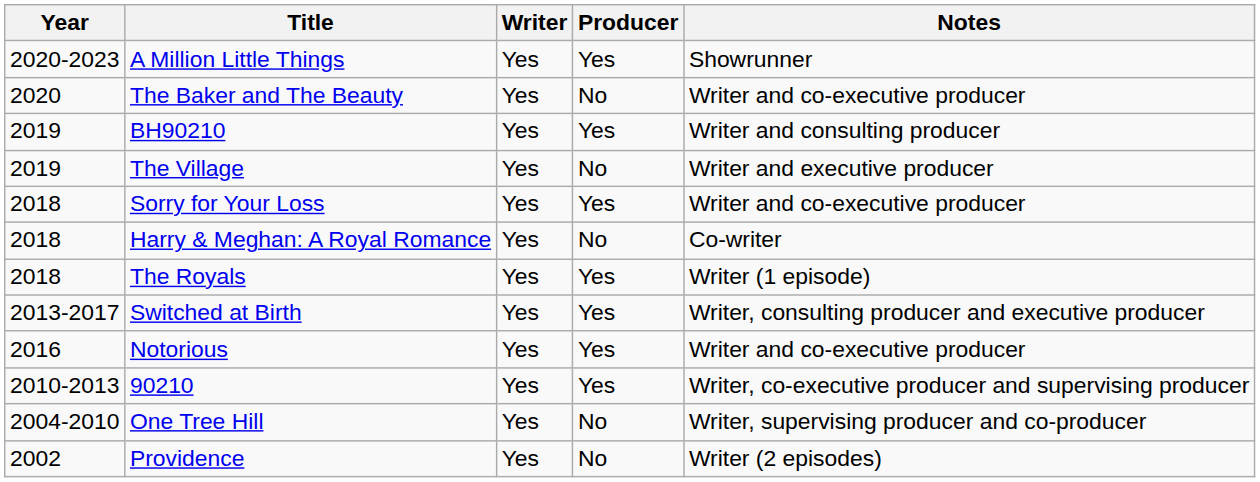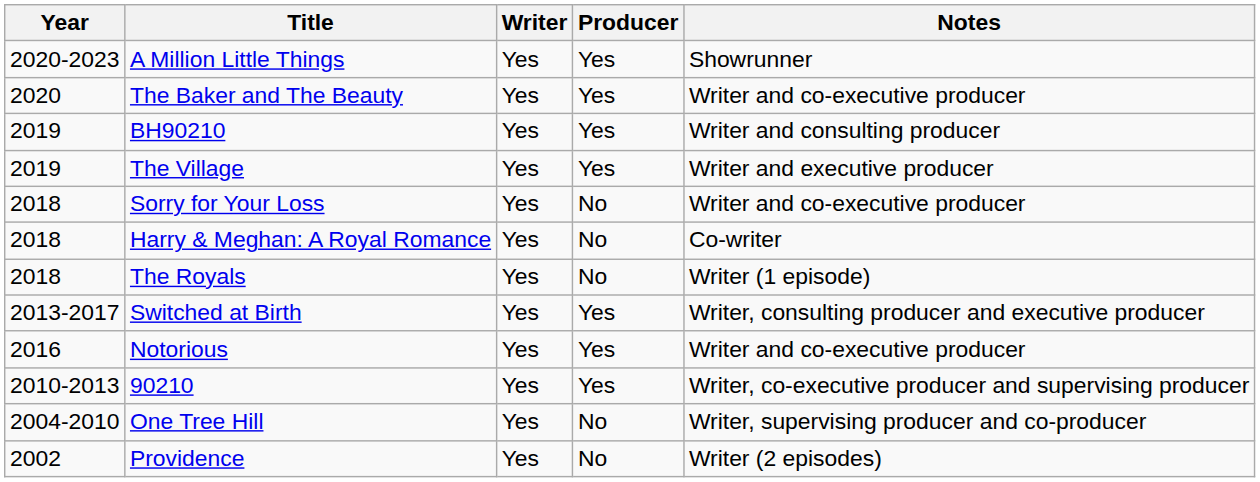The Baker and The Beauty | Producer: No -> Yes
The Village | Producer: No -> Yes
Sorry for Your Loss | Producer: Yes -> No
The Royals | Producer: Yes -> No
